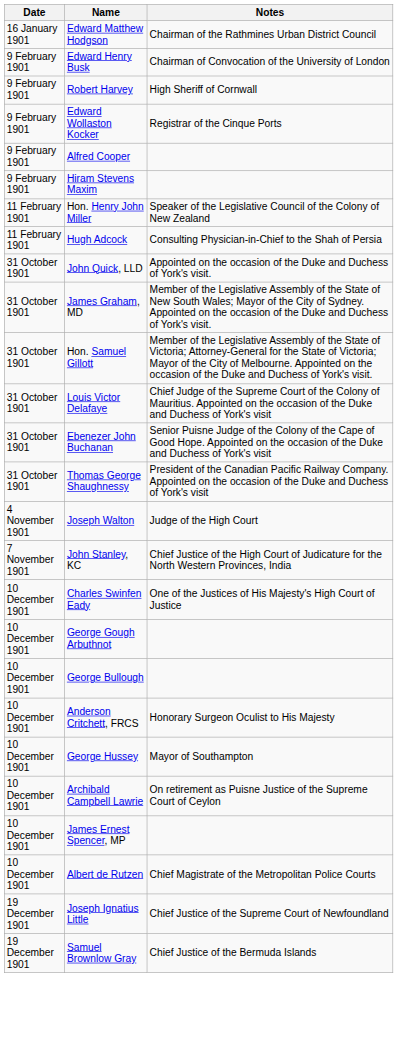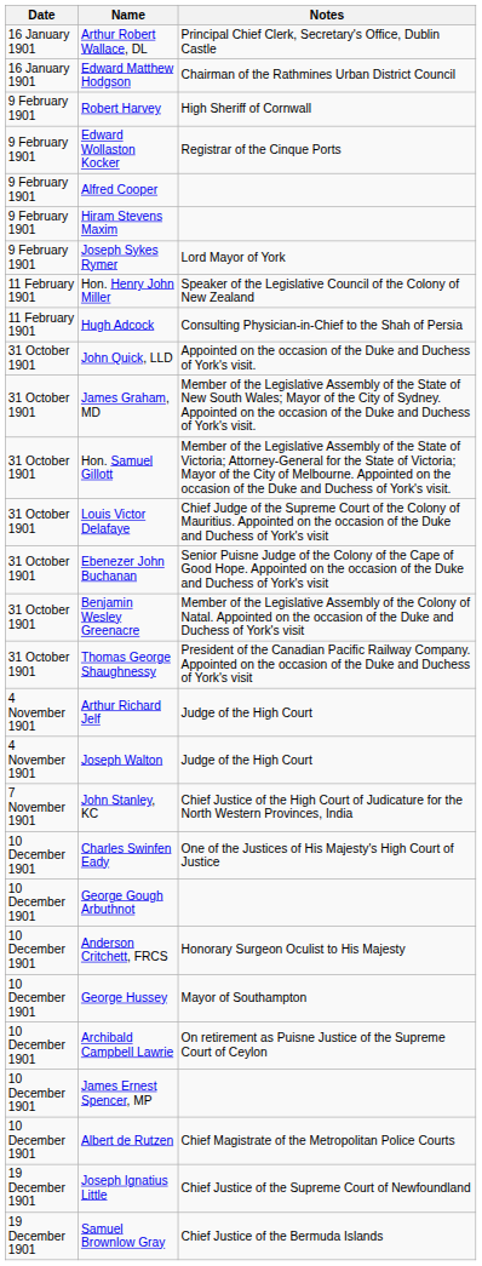+ row: 16 January 1901 | Arthur Robert Wallace, DL | Principal Chief Clerk, Secretary's Office, Dublin Castle
- row: 9 February 1901 | Edward Henry Busk | Chairman of Convocation of the University of London
+ row: 9 February 1901 | Joseph Sykes Rymer | Lord Mayor of York
+ row: 31 October 1901 | Benjamin Wesley Greenacre | Member of the Legislative Assembly of the Colony of Natal. Appointed on the occasion of the Duke and Duchess of York's visit
+ row: 4 November 1901 | Arthur Richard Jelf | Judge of the High Court
- row: 10 December 1901 | George Bullough
